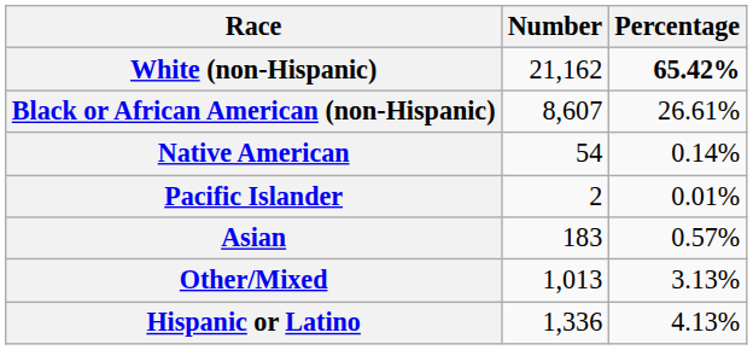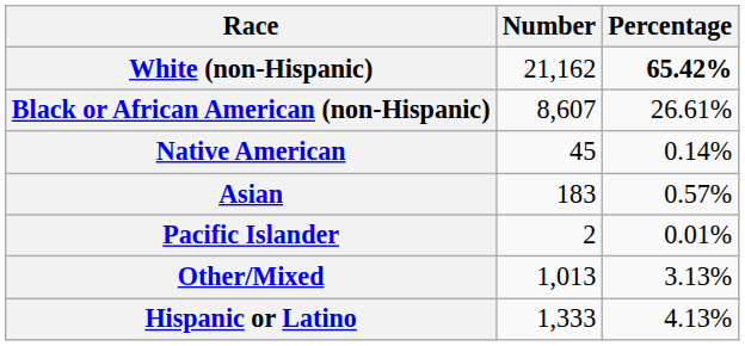Native American | Number: 54 -> 45
rows swapped: Asian <-> Pacific Islander
Hispanic or Latino | Number: 1,336 -> 1,333
